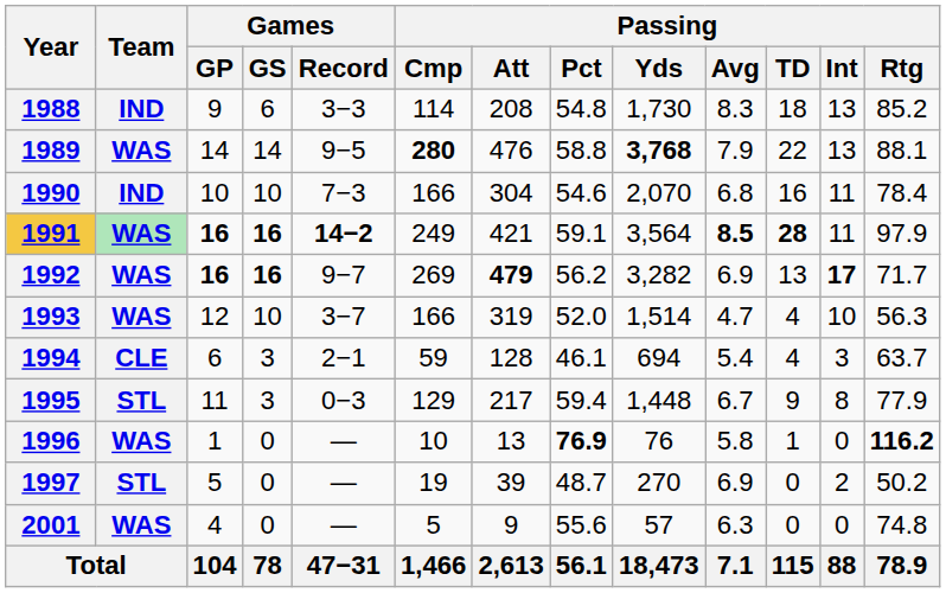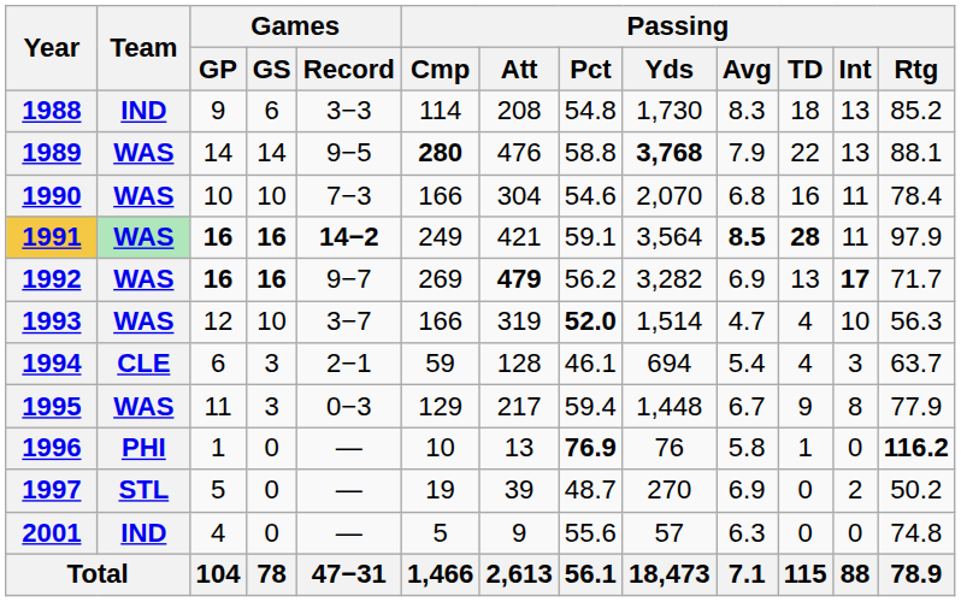1990 | Team: IND -> WAS
1993 | Passing / Pct: normal -> bold
1995 | Team: STL -> WAS
1996 | Team: WAS -> PHI
2001 | Team: WAS -> IND
